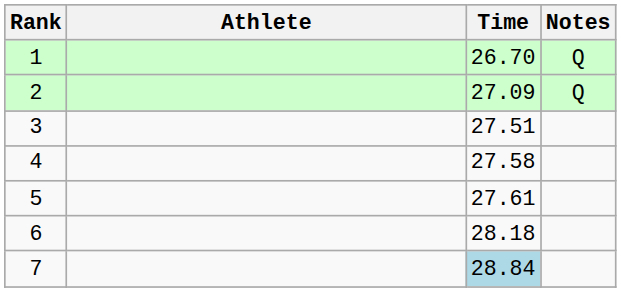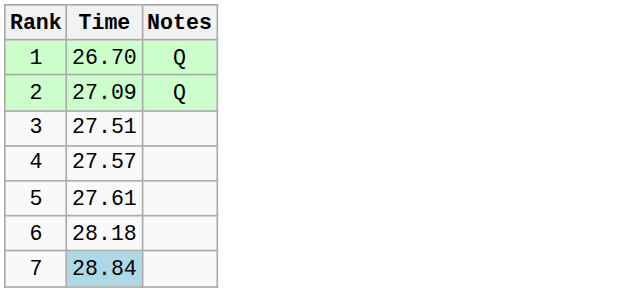- column: Athlete
4 | Time: 27.58 -> 27.57
